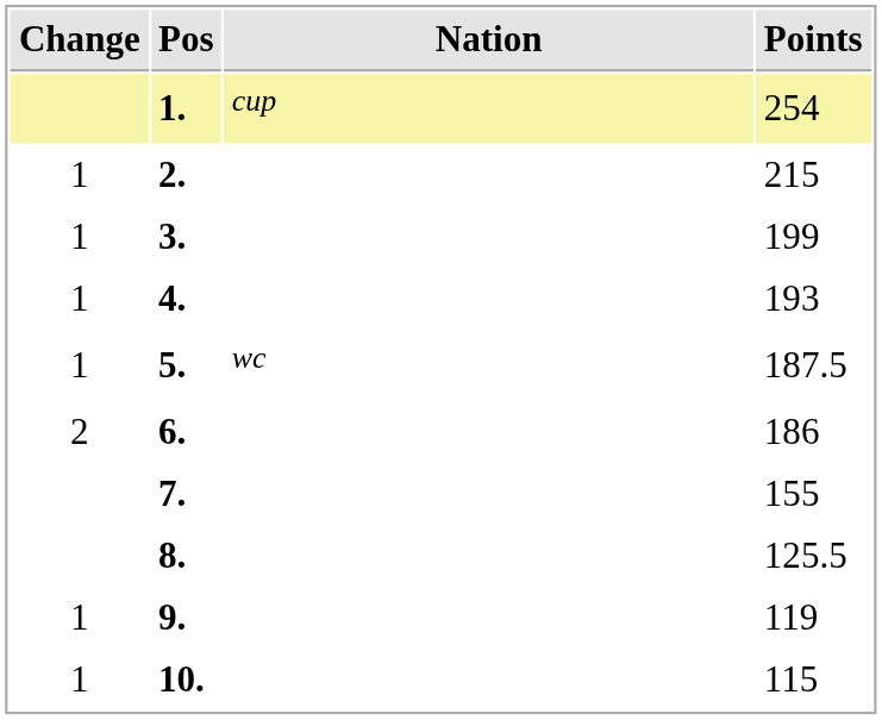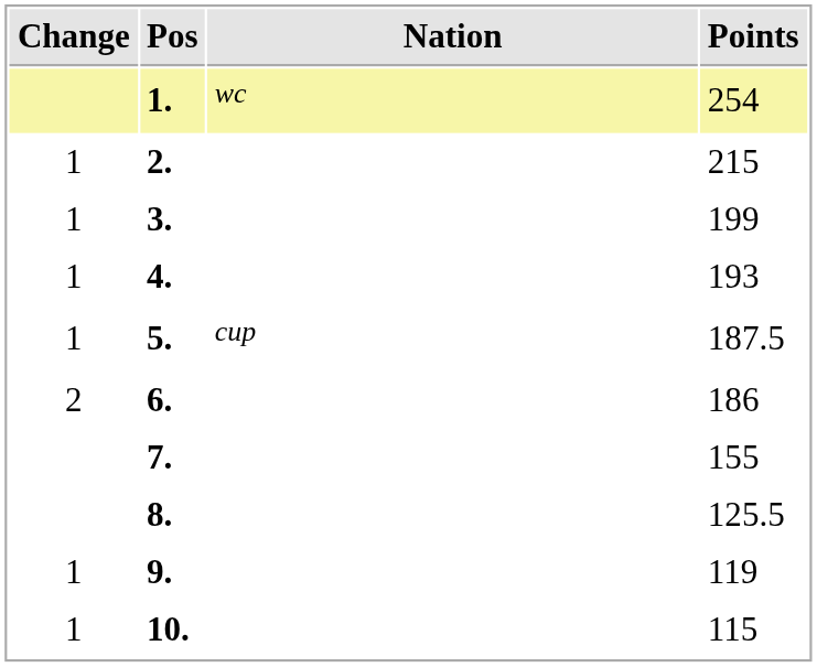1. | Nation: cup -> wc
5. | Nation: wc -> cup
